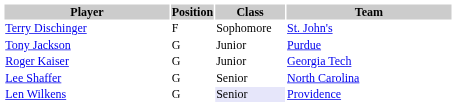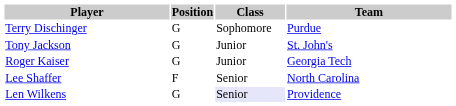Terry Dischinger | Position: F -> G
Terry Dischinger | Team: St. John's -> Purdue
Tony Jackson | Team: Purdue -> St. John's
Lee Shaffer | Position: G -> F
